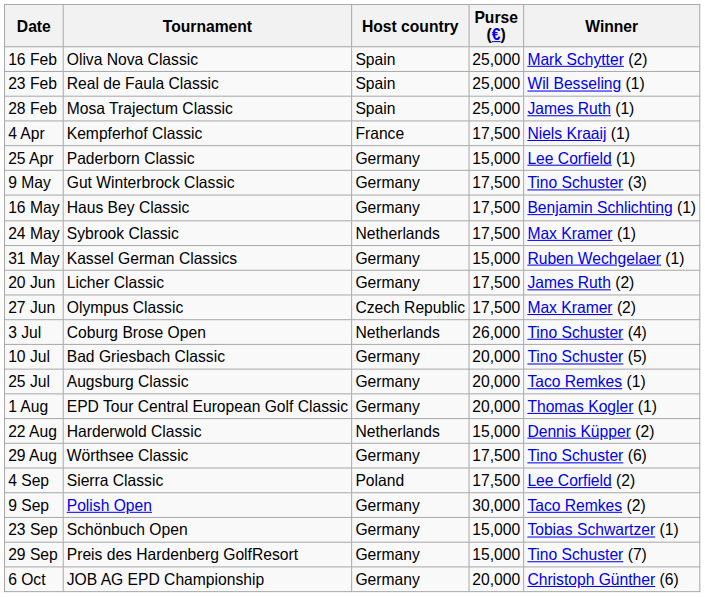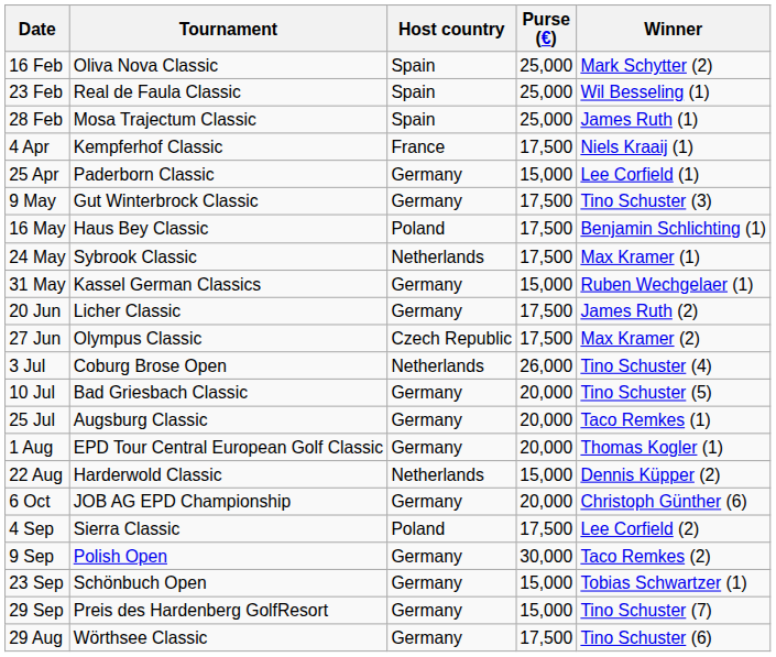16 May | Host country: Germany -> Poland
rows swapped: 29 Aug <-> 6 Oct
